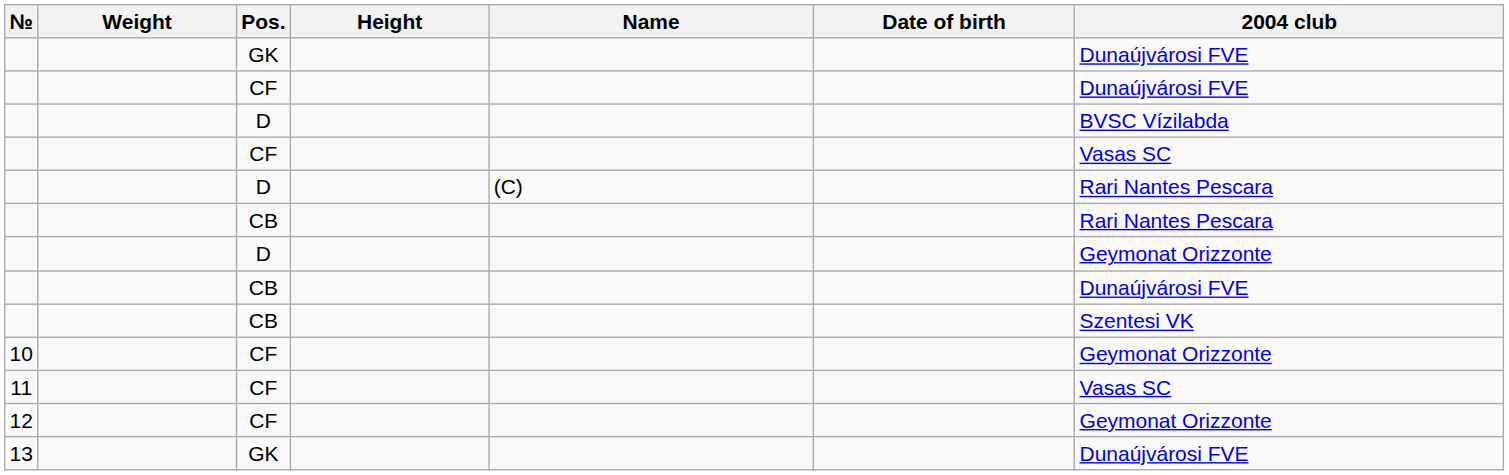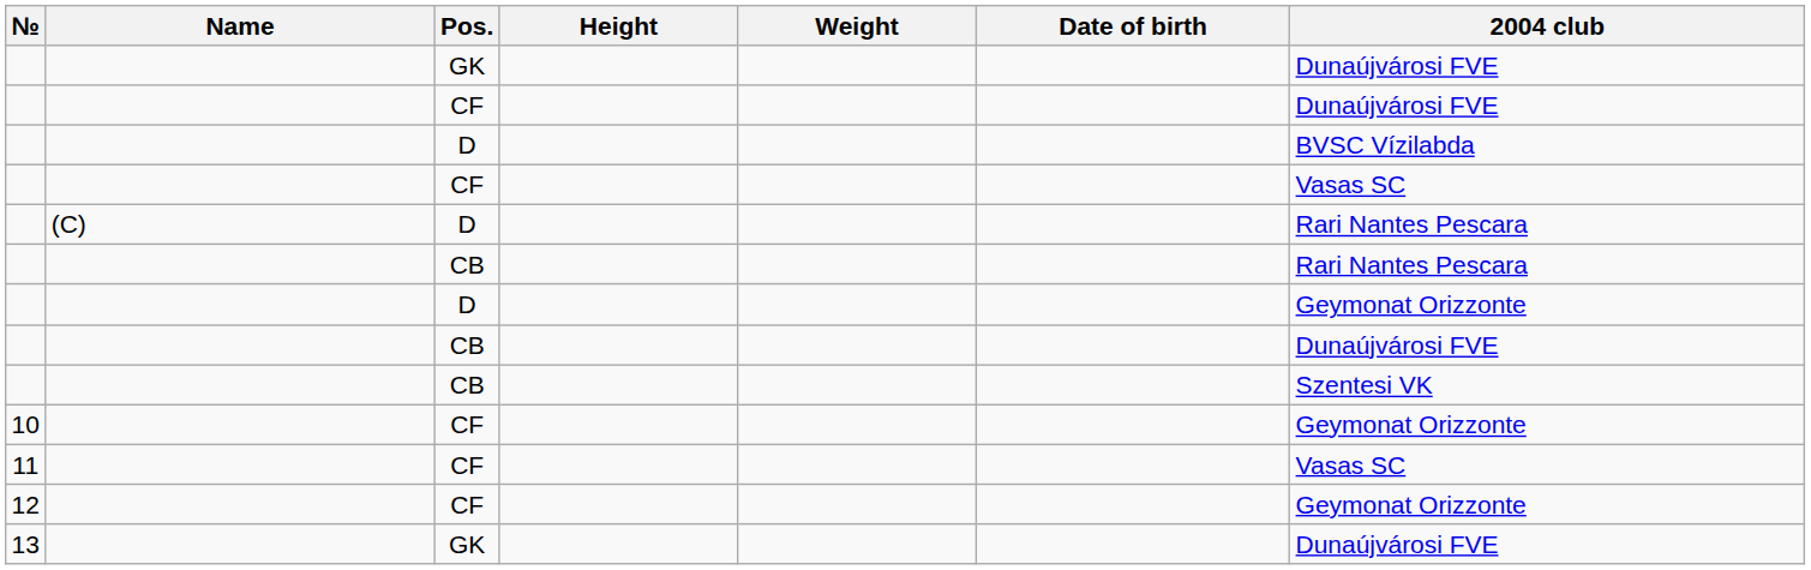columns swapped: Name <-> Weight
